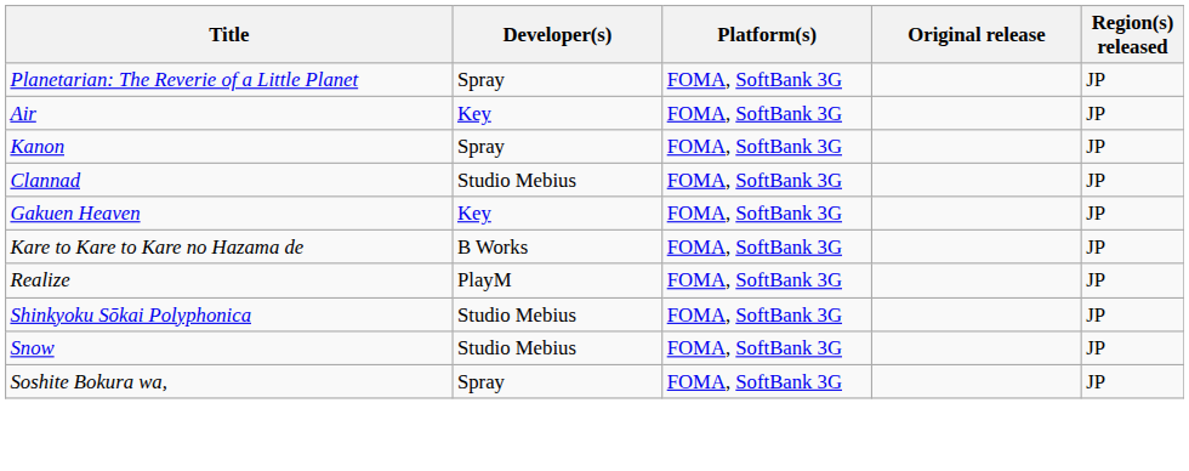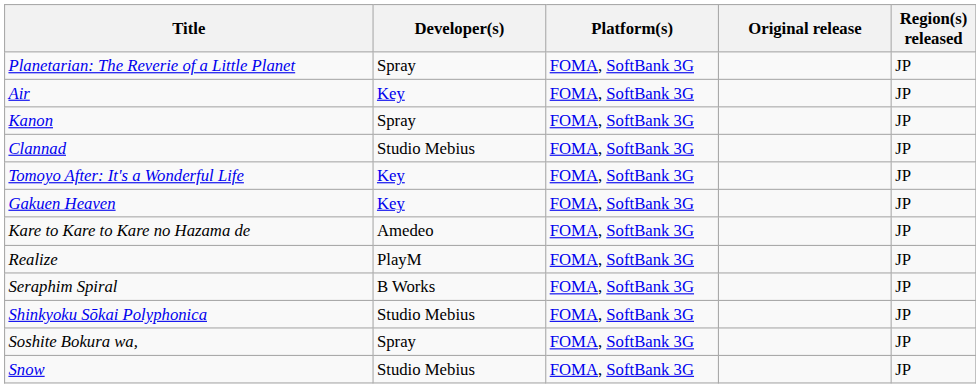+ row: Tomoyo After: It's a Wonderful Life | Key | FOMA, SoftBank 3G | JP
Kare to Kare to Kare no Hazama de | Developer(s): B Works -> Amedeo
+ row: Seraphim Spiral | B Works | FOMA, SoftBank 3G | JP
rows swapped: Soshite Bokura wa, <-> Snow
